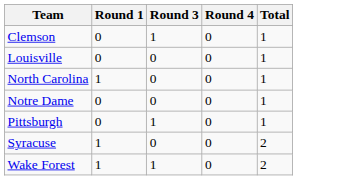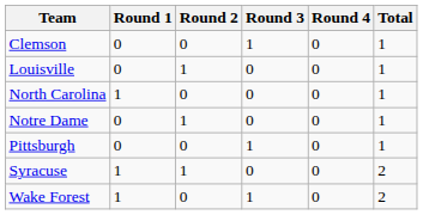+ column: Round 2 | 0 | 1 | 0 | 1 | 0 | 1 | 0
